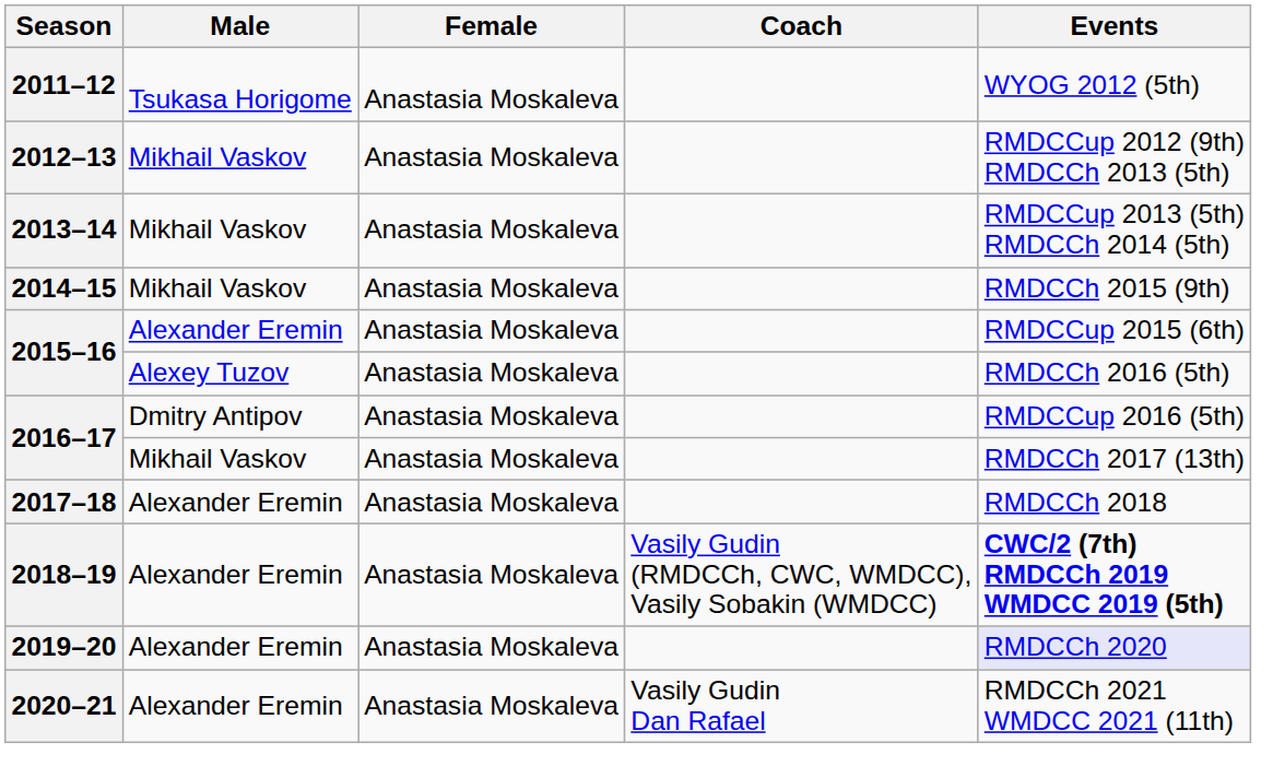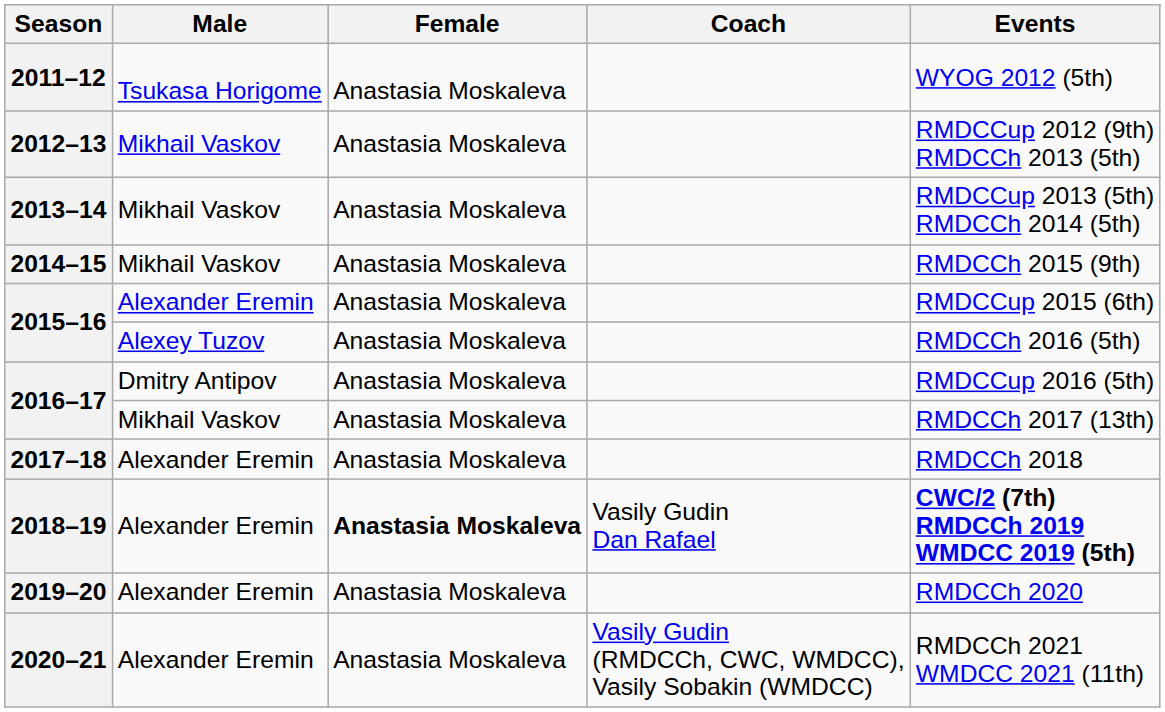2018–19 | Female: normal -> bold
2018–19 | Coach: Vasily Gudin (RMDCCh, CWC, WMDCC), Vasily Sobakin (WMDCC) -> Vasily Gudin Dan Rafael
2019–20 | Events: lavender background -> no background
2020–21 | Coach: Vasily Gudin Dan Rafael -> Vasily Gudin (RMDCCh, CWC, WMDCC), Vasily Sobakin (WMDCC)
